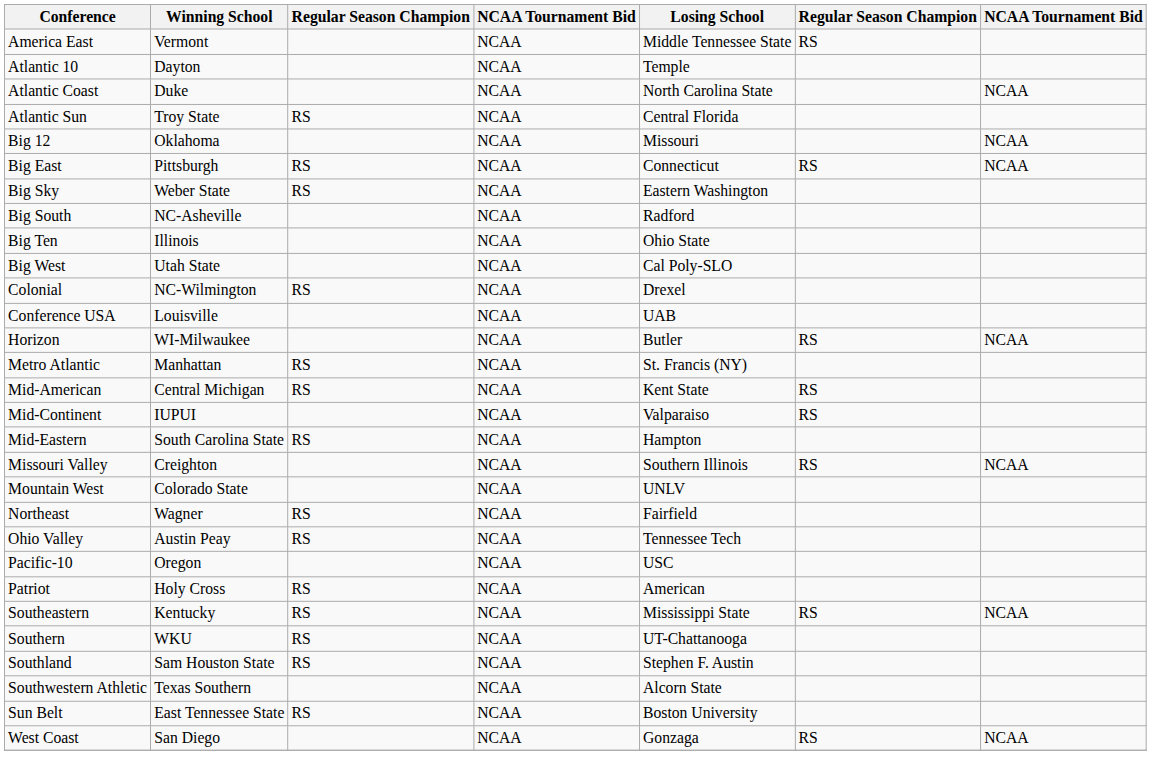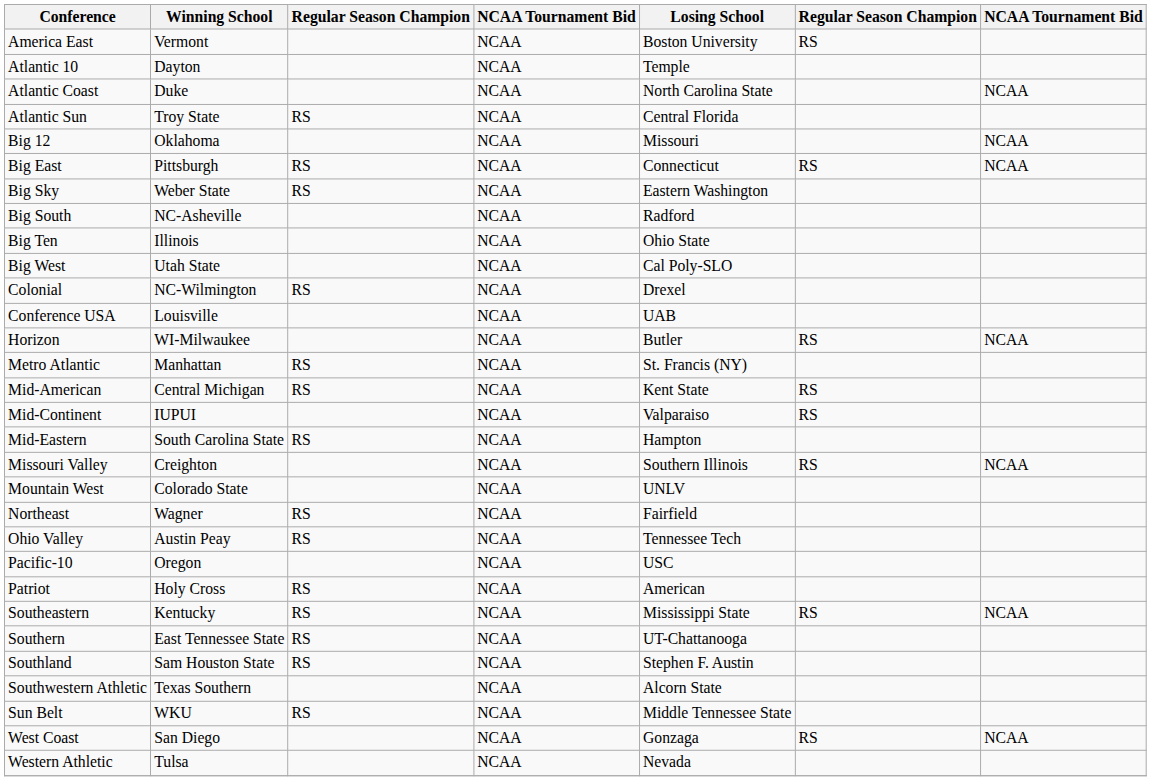America East | Losing School: Middle Tennessee State -> Boston University
Southern | Winning School: WKU -> East Tennessee State
Sun Belt | Winning School: East Tennessee State -> WKU
Sun Belt | Losing School: Boston University -> Middle Tennessee State
+ row: Western Athletic | Tulsa | NCAA | Nevada
